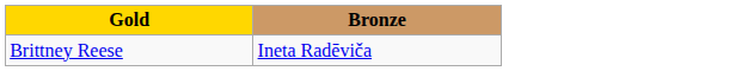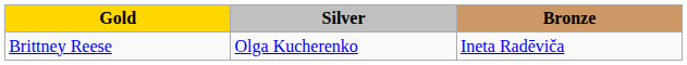+ column: Silver | Olga Kucherenko
